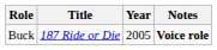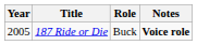columns swapped: Year <-> Role
